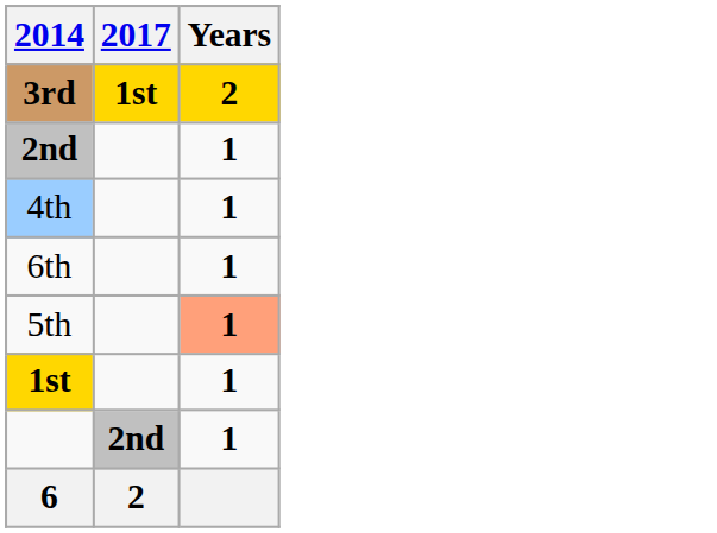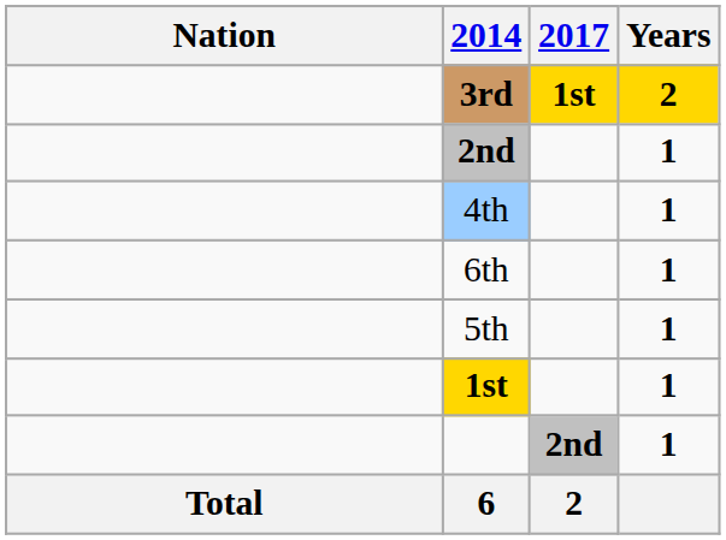+ column: Nation | Total
5th | Years: lightsalmon background -> no background
